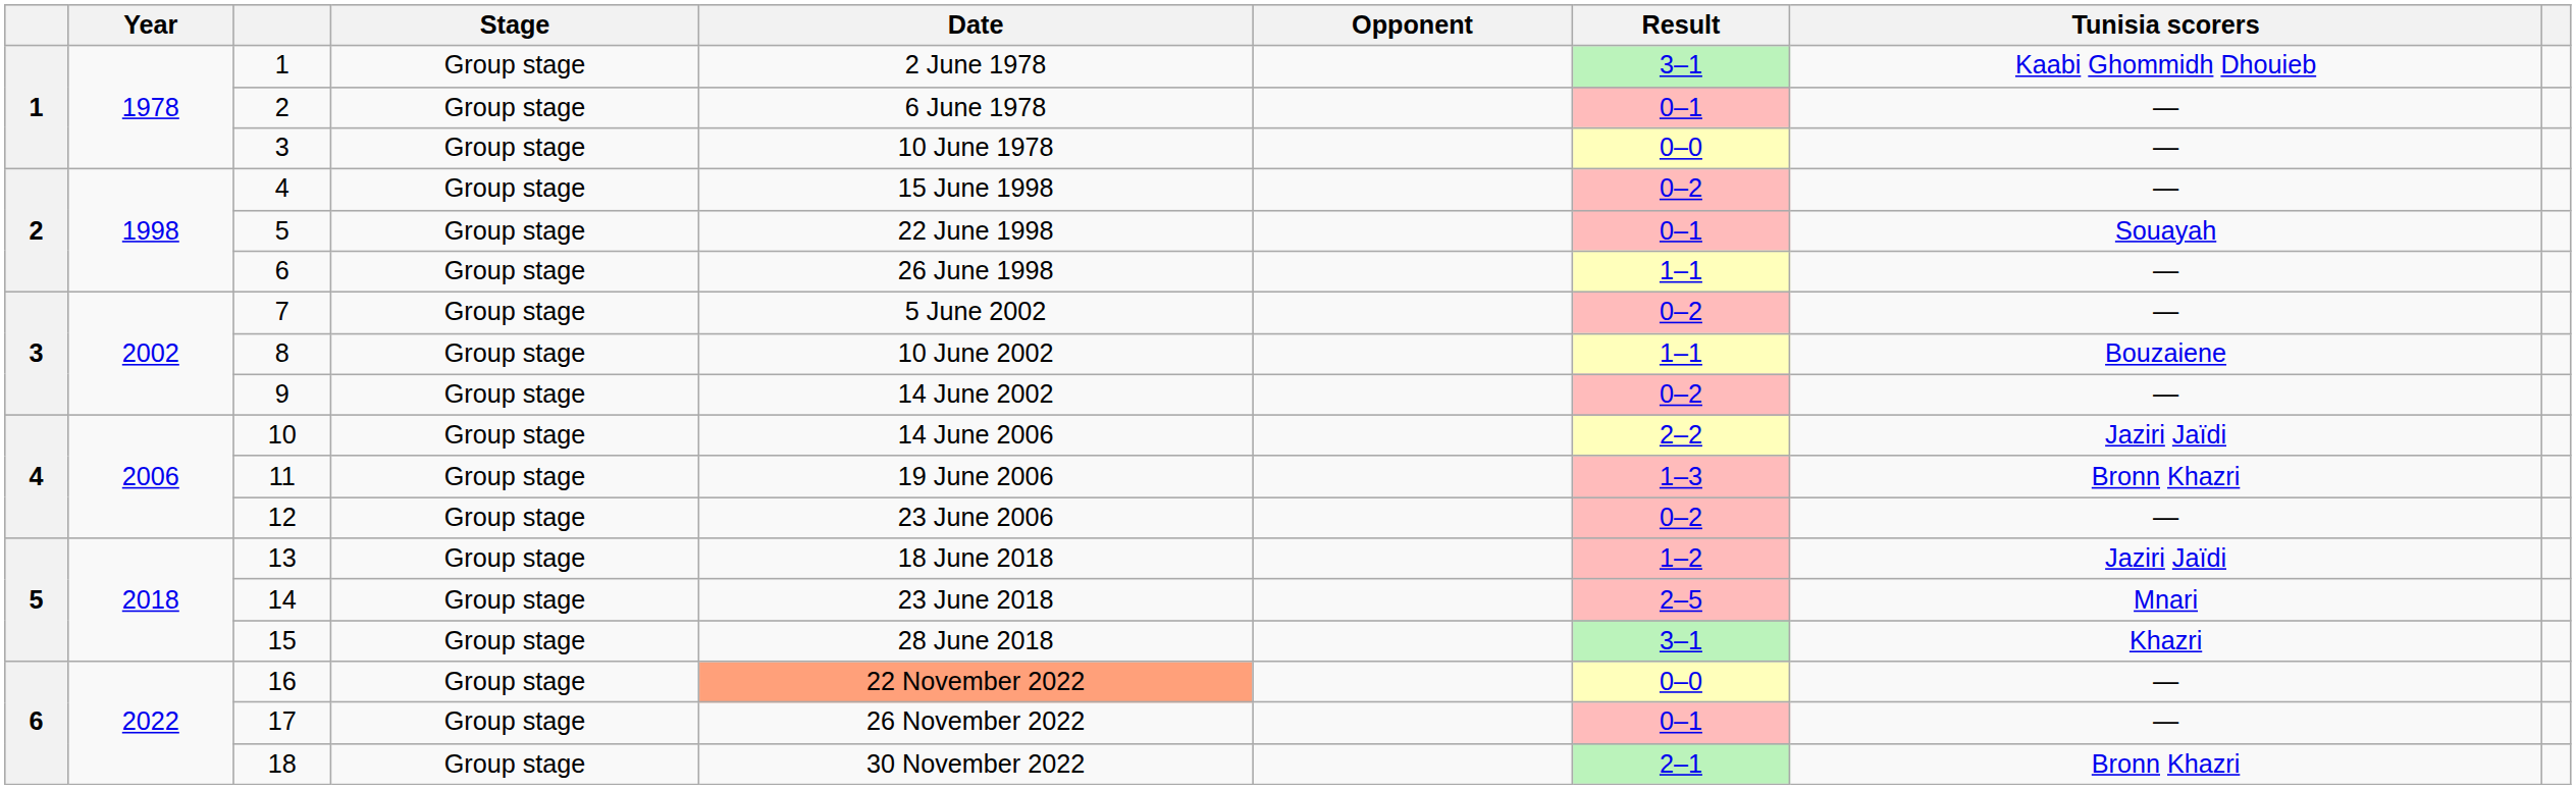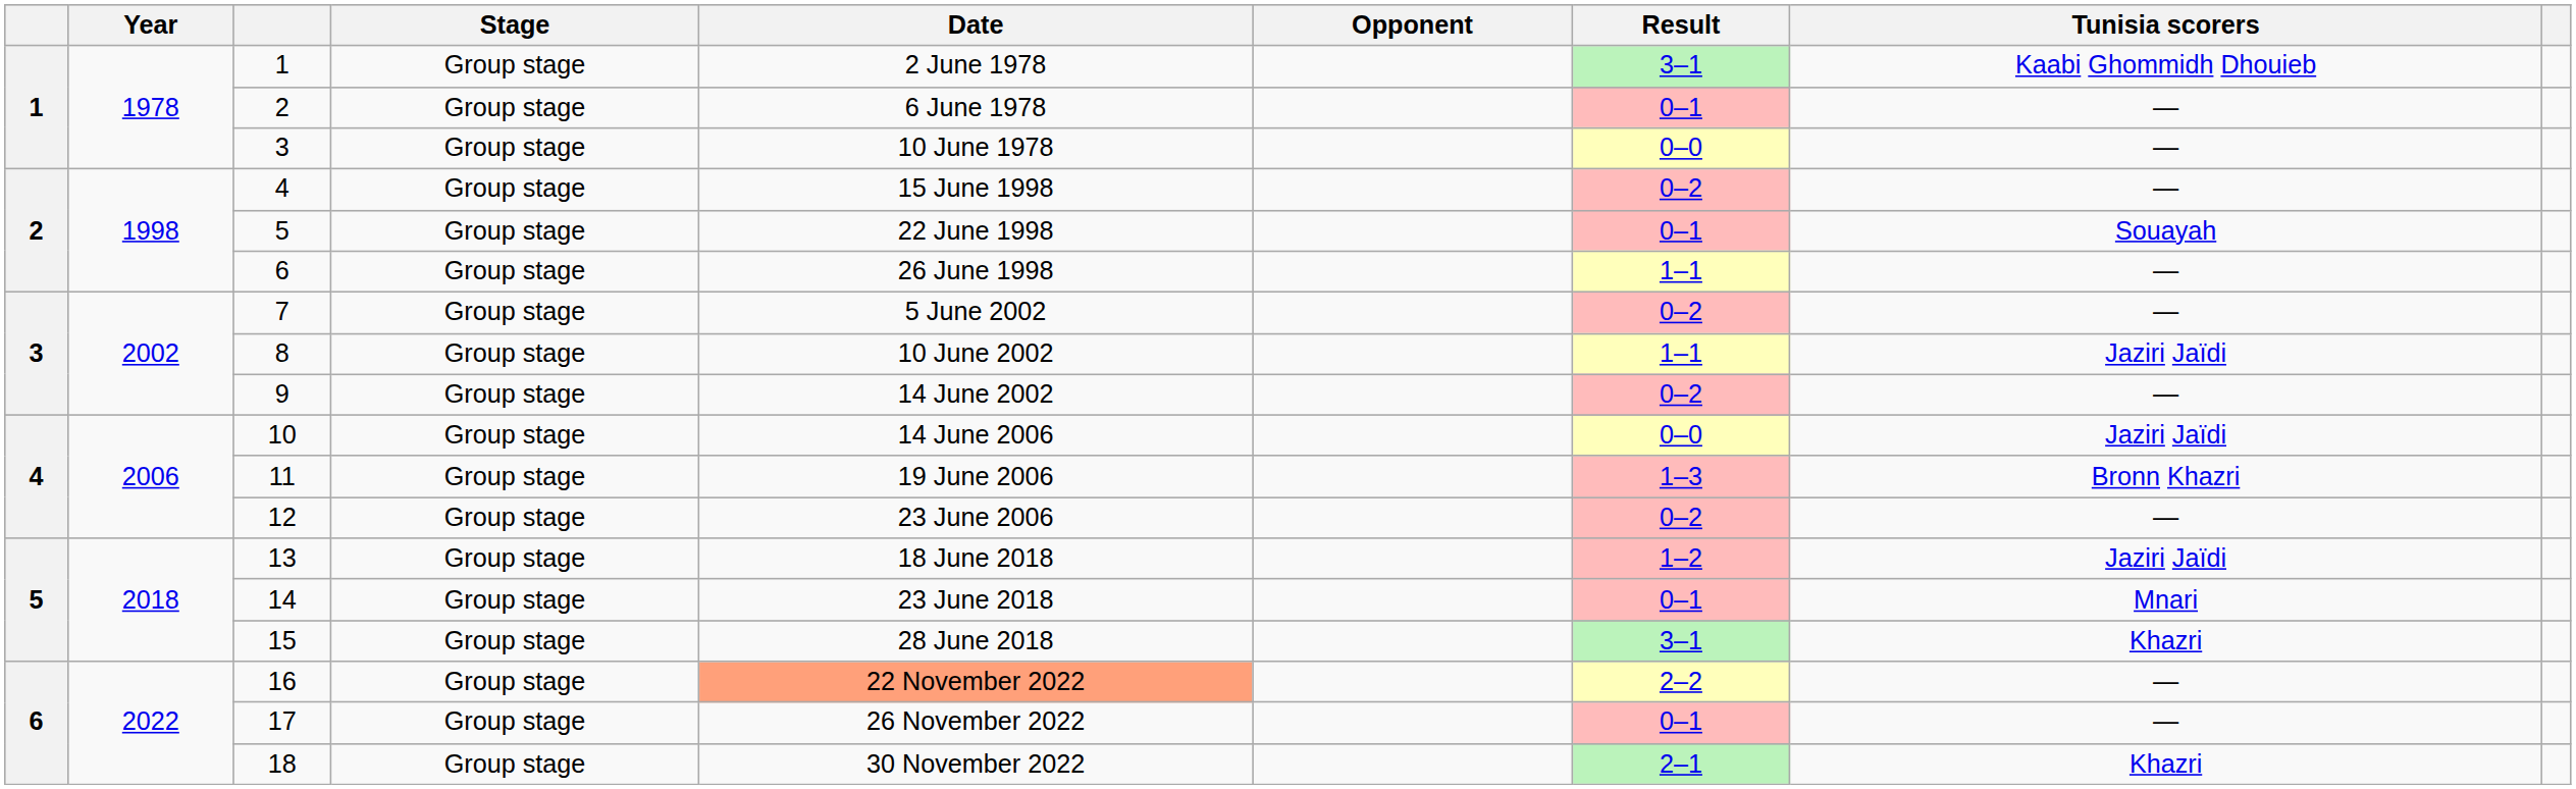8 | Tunisia scorers: Bouzaiene -> Jaziri Jaïdi
10 | Result: 2–2 -> 0–0
14 | Result: 2–5 -> 0–1
16 | Result: 0–0 -> 2–2
18 | Tunisia scorers: Bronn Khazri -> Khazri
